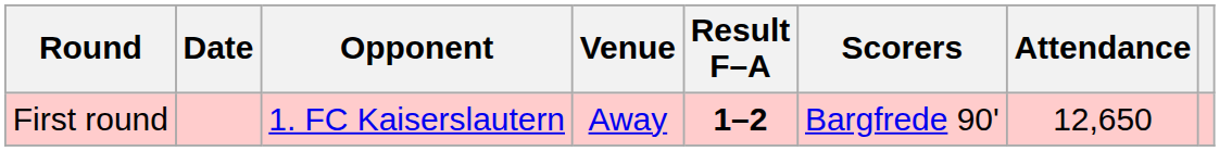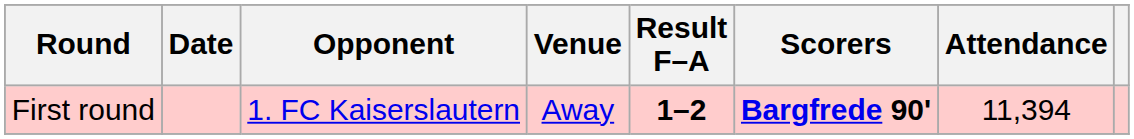First round | Scorers: normal -> bold
First round | Attendance: 12,650 -> 11,394
